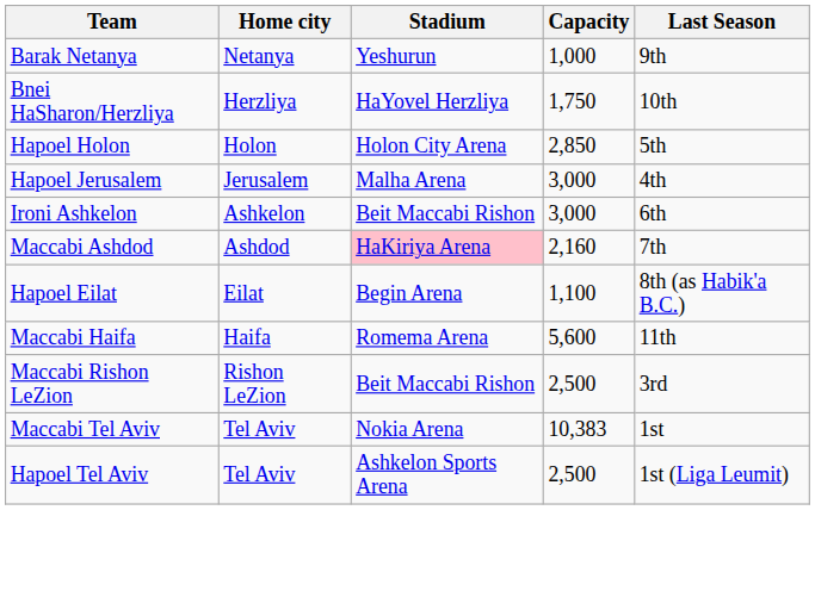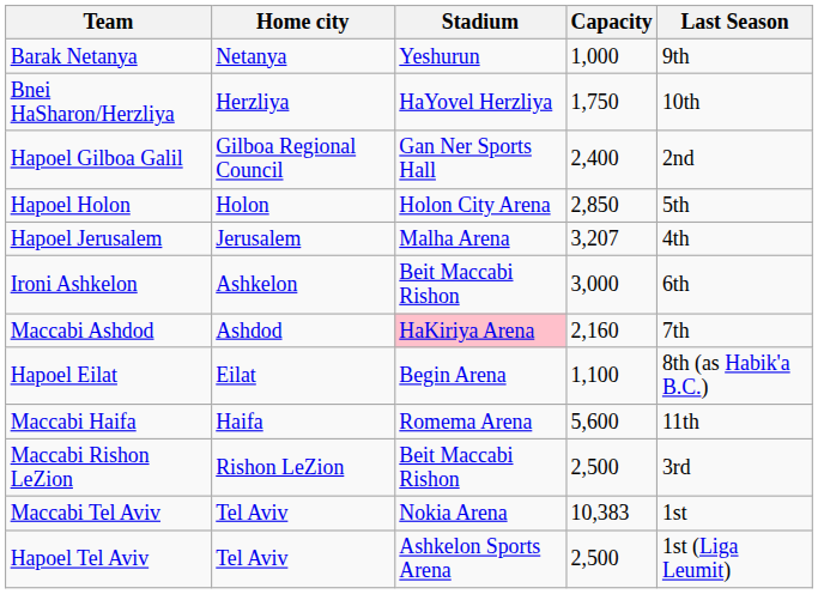+ row: Hapoel Gilboa Galil | Gilboa Regional Council | Gan Ner Sports Hall | 2,400 | 2nd
Hapoel Jerusalem | Capacity: 3,000 -> 3,207
